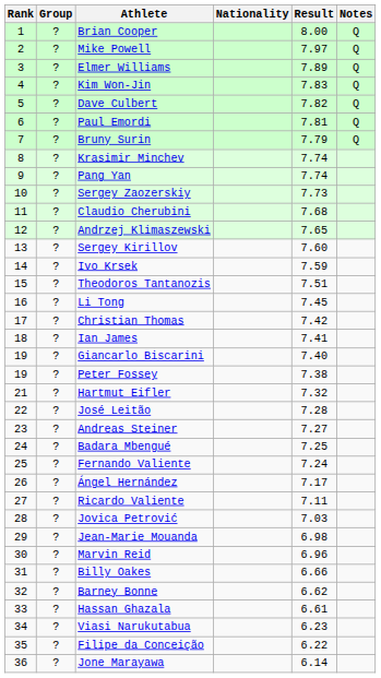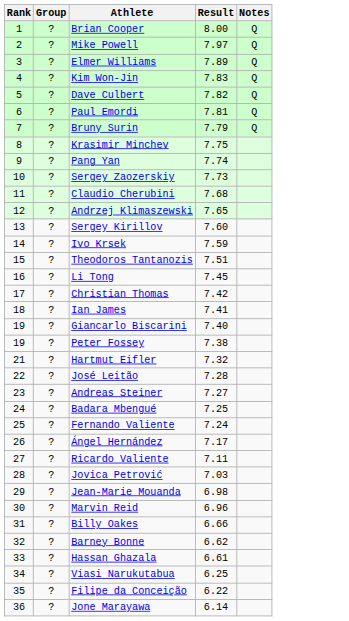- column: Nationality
Krasimir Minchev | Result: 7.74 -> 7.75
Viasi Narukutabua | Result: 6.23 -> 6.25
